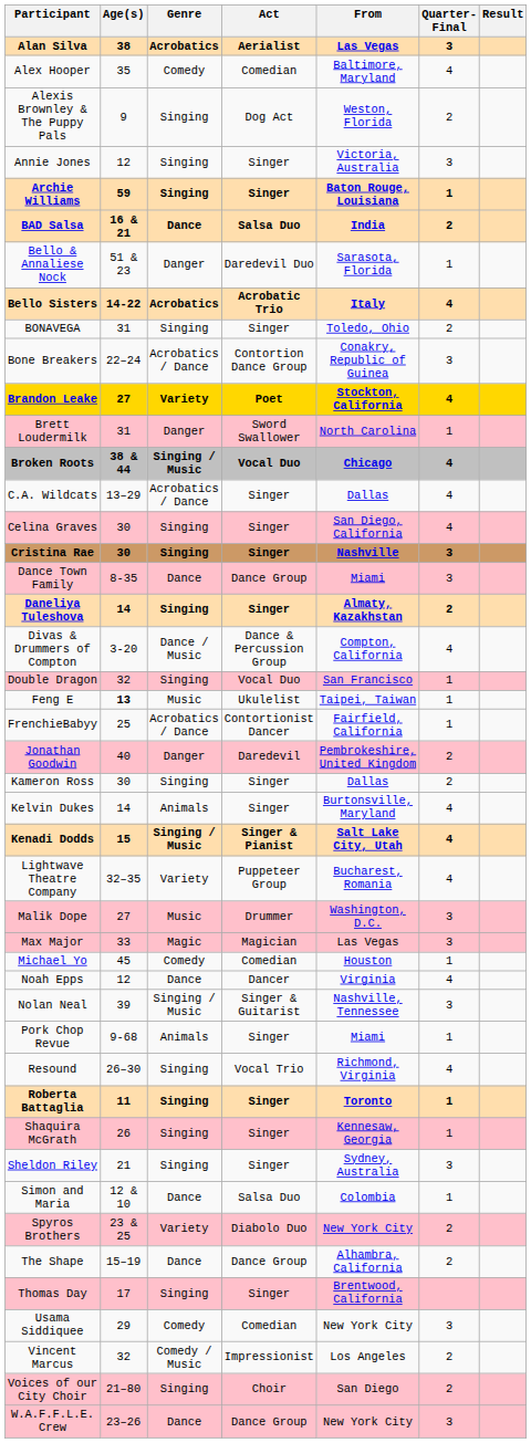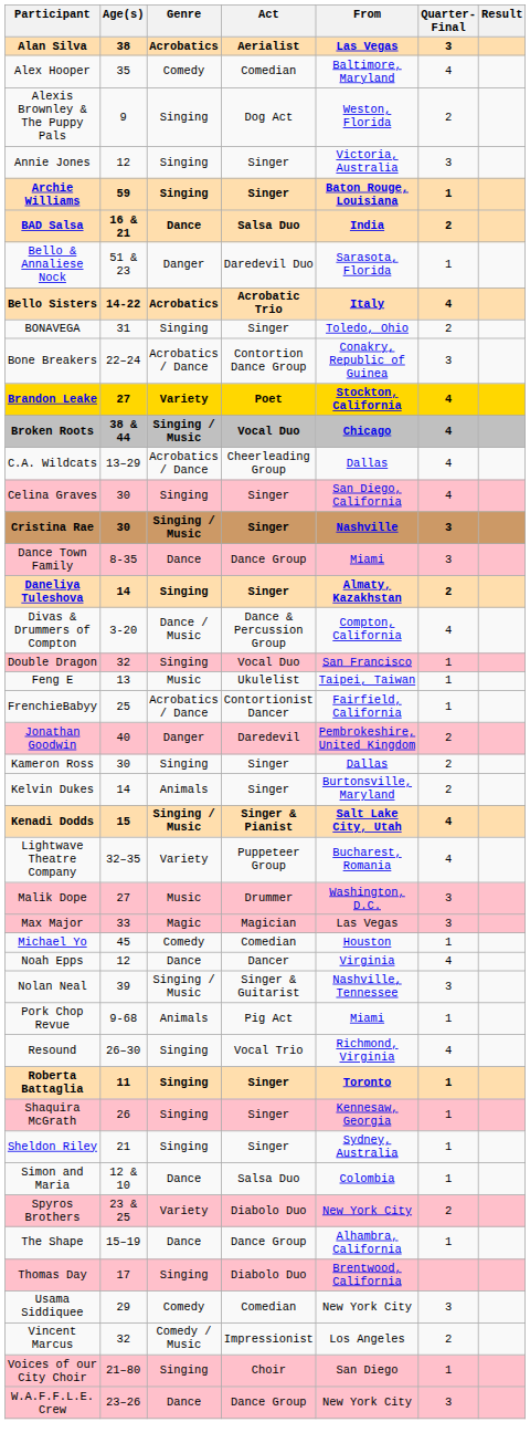- row: Brett Loudermilk | 31 | Danger | Sword Swallower | North Carolina | 1
C.A. Wildcats | Act: Singer -> Cheerleading Group
Cristina Rae | Genre: Singing -> Singing / Music
Feng E | Age(s): bold -> normal
Kelvin Dukes | Quarter-Final: 4 -> 2
Pork Chop Revue | Act: Singer -> Pig Act
Sheldon Riley | Quarter-Final: 3 -> 1
The Shape | Quarter-Final: 2 -> 1
Thomas Day | Act: Singer -> Diabolo Duo
Voices of our City Choir | Quarter-Final: 2 -> 1
